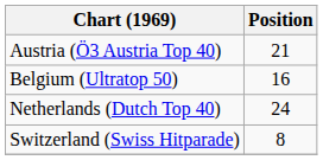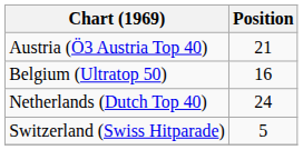Switzerland (Swiss Hitparade) | Position: 8 -> 5
